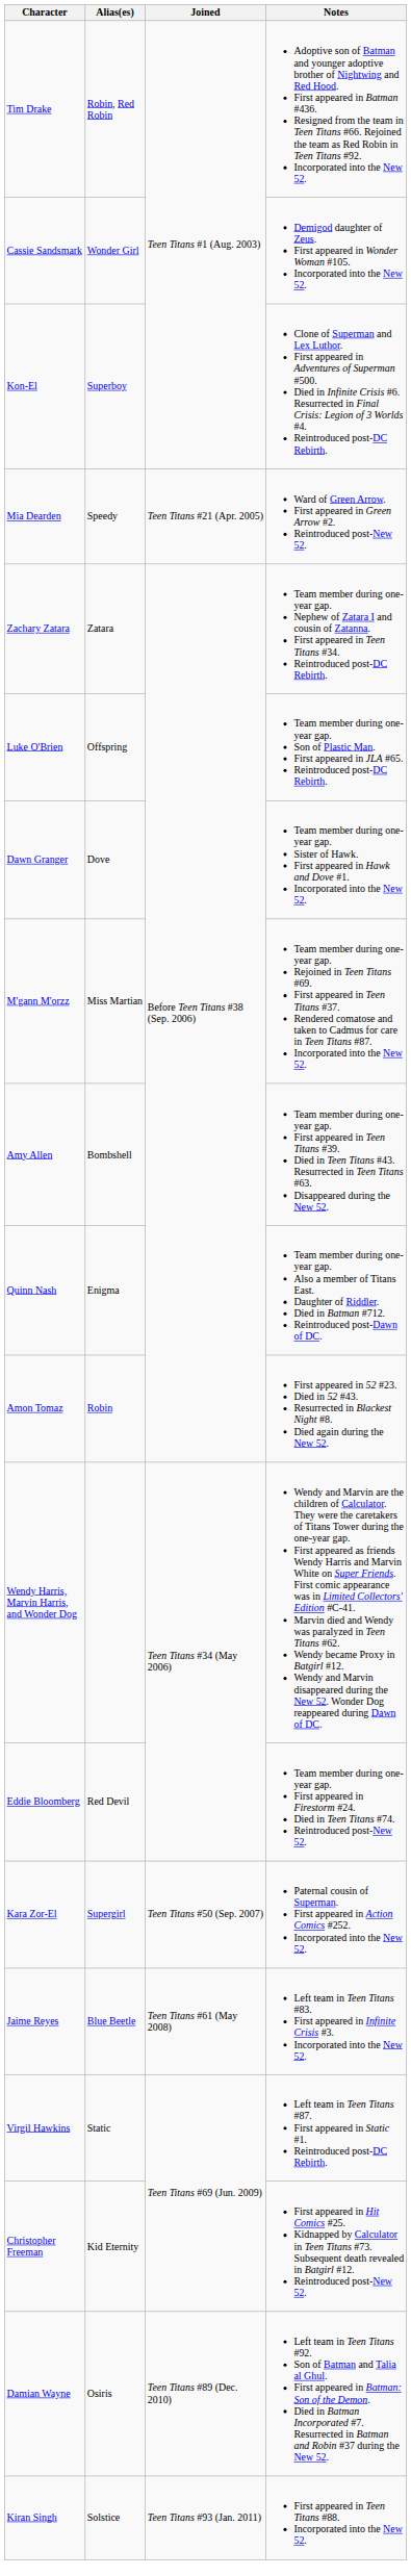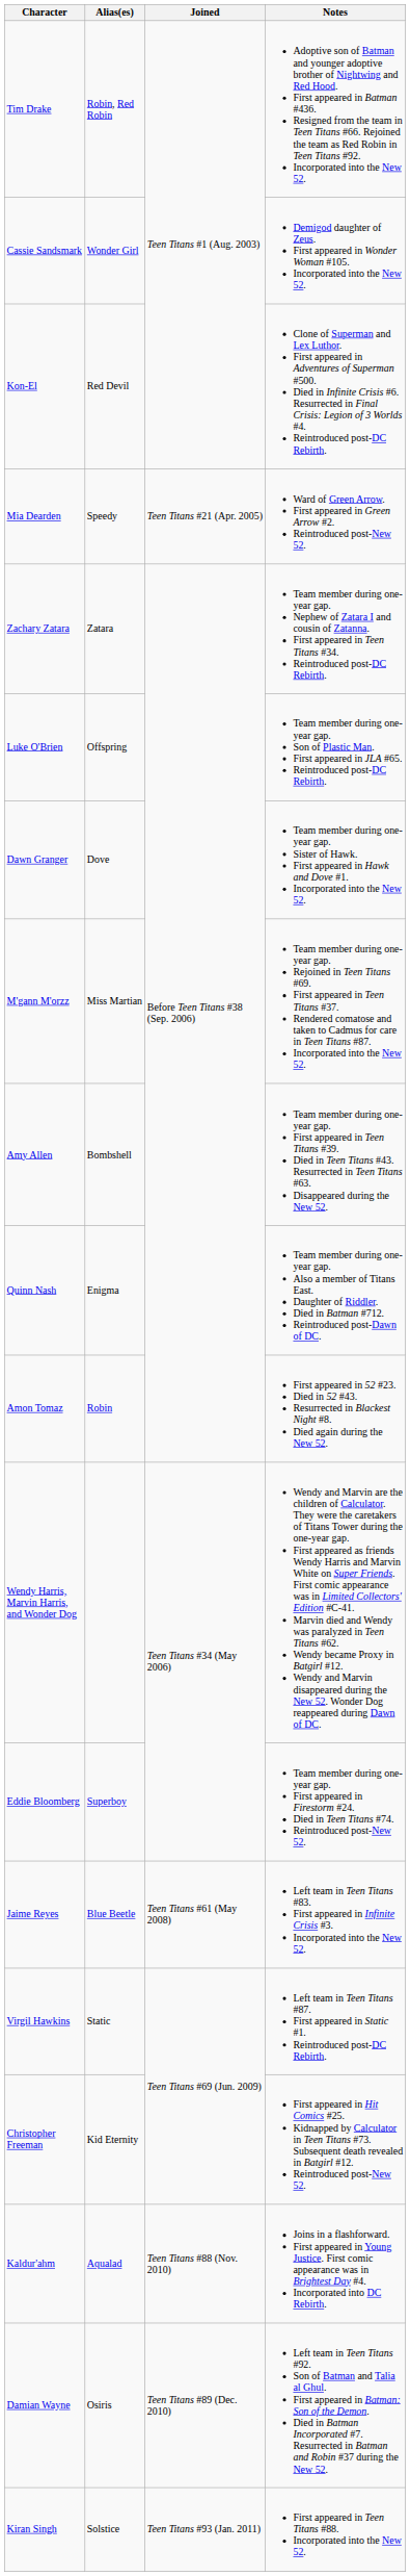Kon-El | Alias(es): Superboy -> Red Devil
Eddie Bloomberg | Alias(es): Red Devil -> Superboy
- row: Kara Zor-El | Supergirl | Teen Titans #50 (Sep. 2007) | Paternal cousin of Superman. First appeared in Action Comics #252. Incorporated into the New 52.
+ row: Kaldur'ahm | Aqualad | Teen Titans #88 (Nov. 2010) | Joins in a flashforward. First appeared in Young Justice. First comic appearance was in Brightest Day #4. Incorporated into DC Rebirth.
